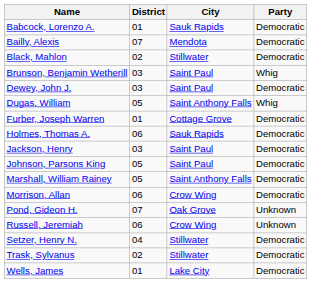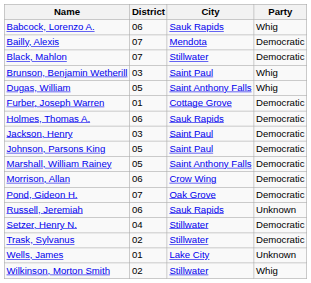Babcock, Lorenzo A. | District: 01 -> 06
Babcock, Lorenzo A. | Party: Democratic -> Whig
Black, Mahlon | District: 02 -> 07
- row: Dewey, John J. | 03 | Saint Paul | Democratic
Pond, Gideon H. | Party: Unknown -> Democratic
Russell, Jeremiah | City: Crow Wing -> Sauk Rapids
Wells, James | Party: Democratic -> Unknown
+ row: Wilkinson, Morton Smith | 02 | Stillwater | Whig
